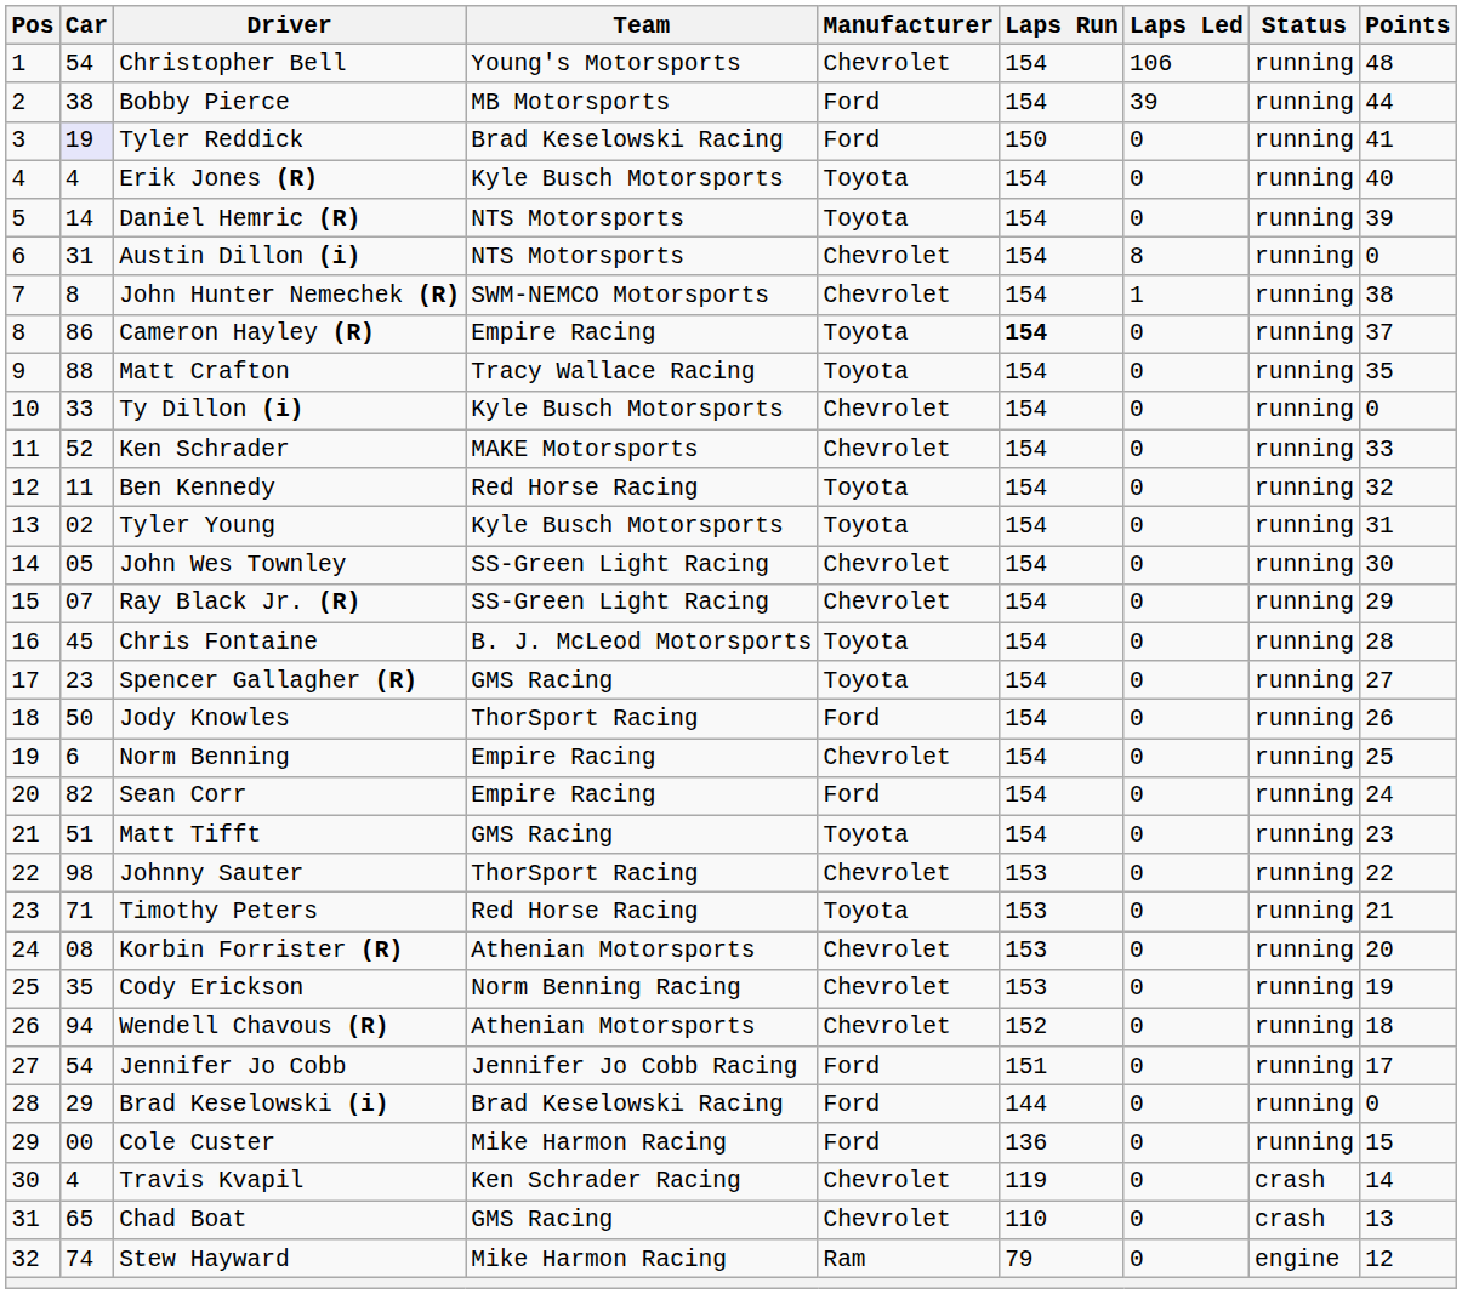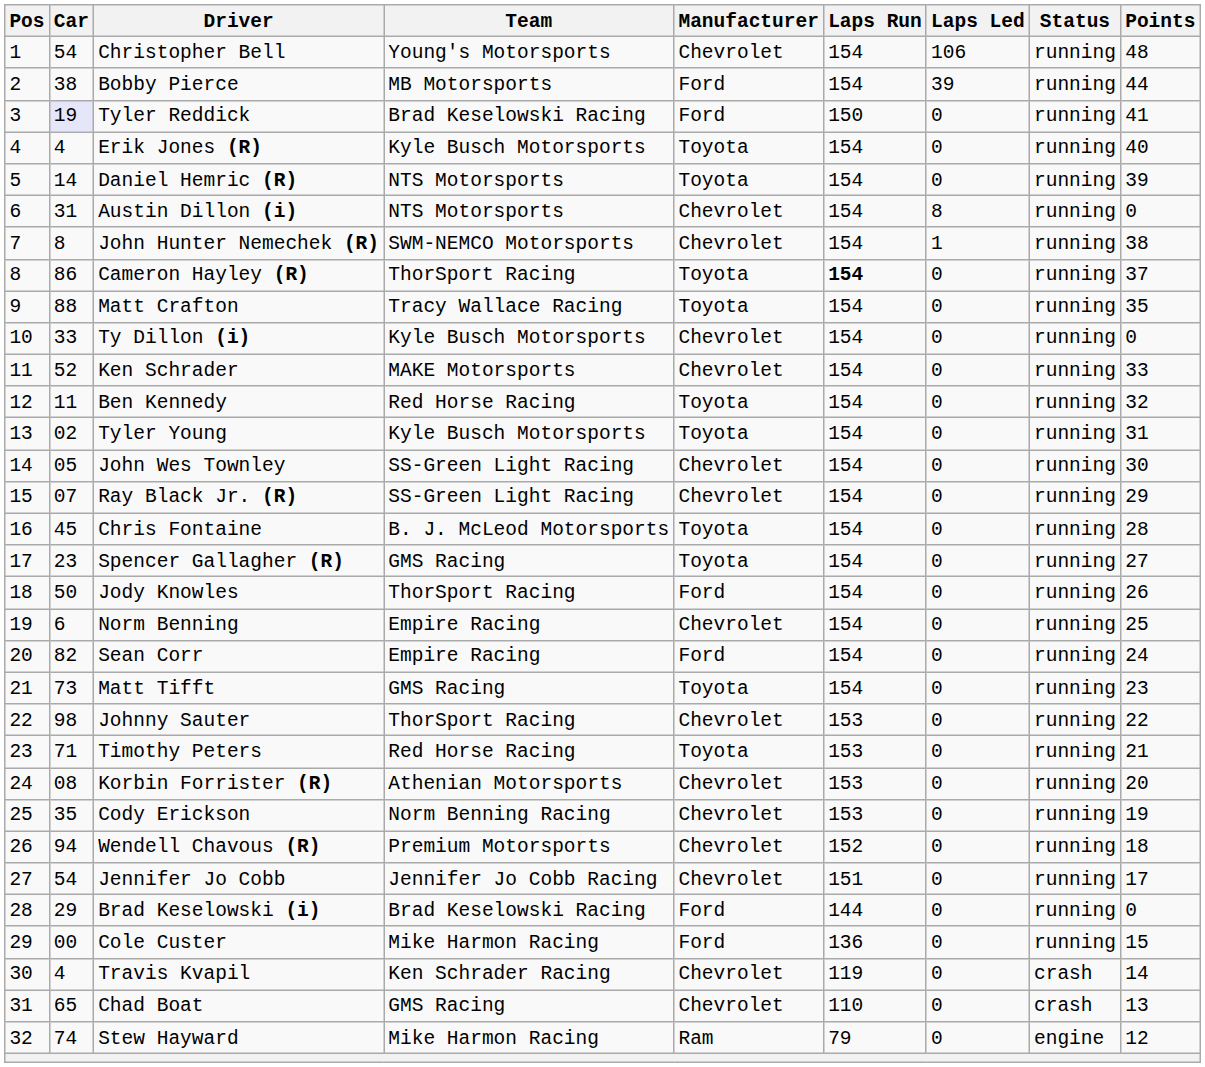Cameron Hayley (R) | Team: Empire Racing -> ThorSport Racing
Matt Tifft | Car: 51 -> 73
Wendell Chavous (R) | Team: Athenian Motorsports -> Premium Motorsports
Jennifer Jo Cobb | Manufacturer: Ford -> Chevrolet
